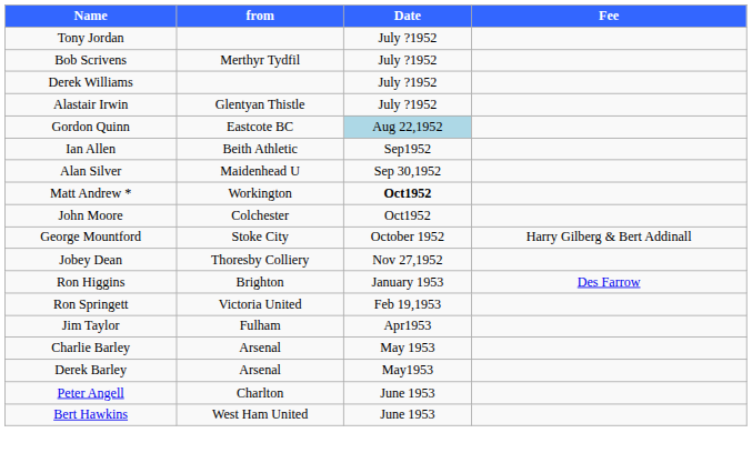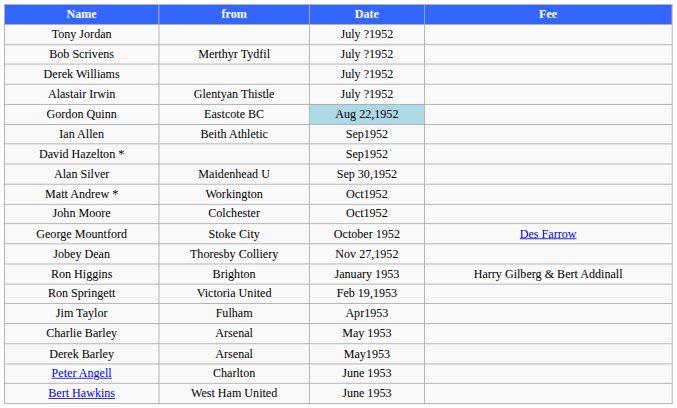+ row: David Hazelton * | Sep1952
Matt Andrew * | Date: bold -> normal
George Mountford | Fee: Harry Gilberg & Bert Addinall -> Des Farrow
Ron Higgins | Fee: Des Farrow -> Harry Gilberg & Bert Addinall
